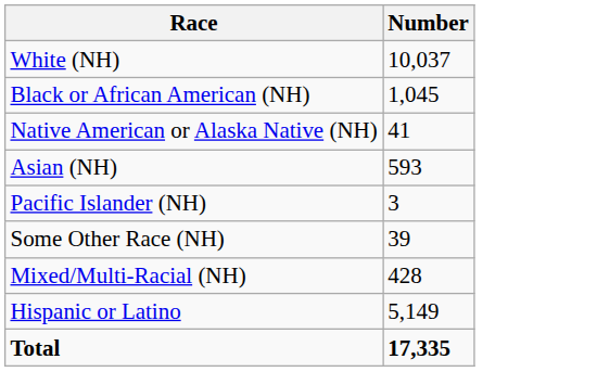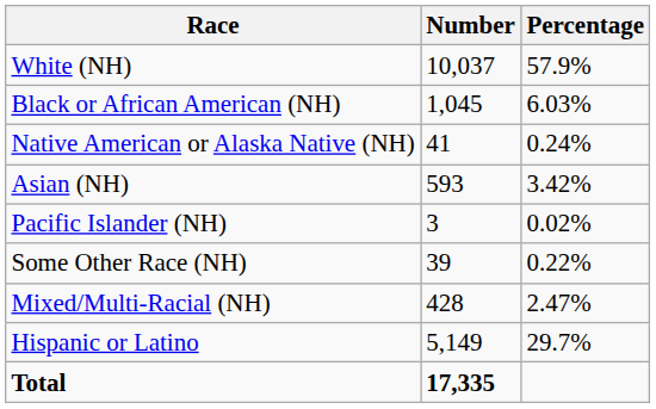+ column: Percentage | 57.9% | 6.03% | 0.24% | 3.42% | 0.02% | 0.22% | 2.47% | 29.7%
